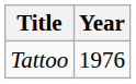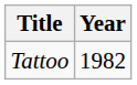Tattoo | Year: 1976 -> 1982
